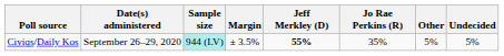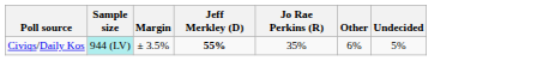- column: Date(s) administered | September 26–29, 2020
Civiqs/Daily Kos | Other: 5% -> 6%
